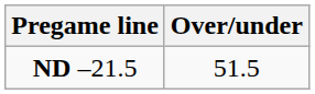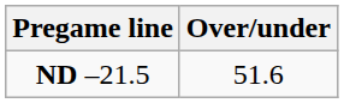ND –21.5 | Over/under: 51.5 -> 51.6
